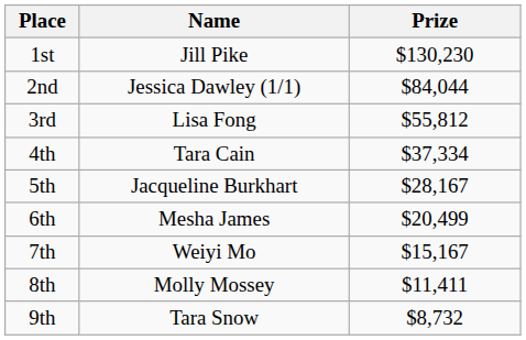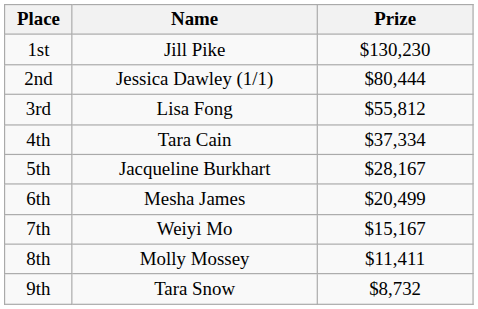2nd | Prize: $84,044 -> $80,444
